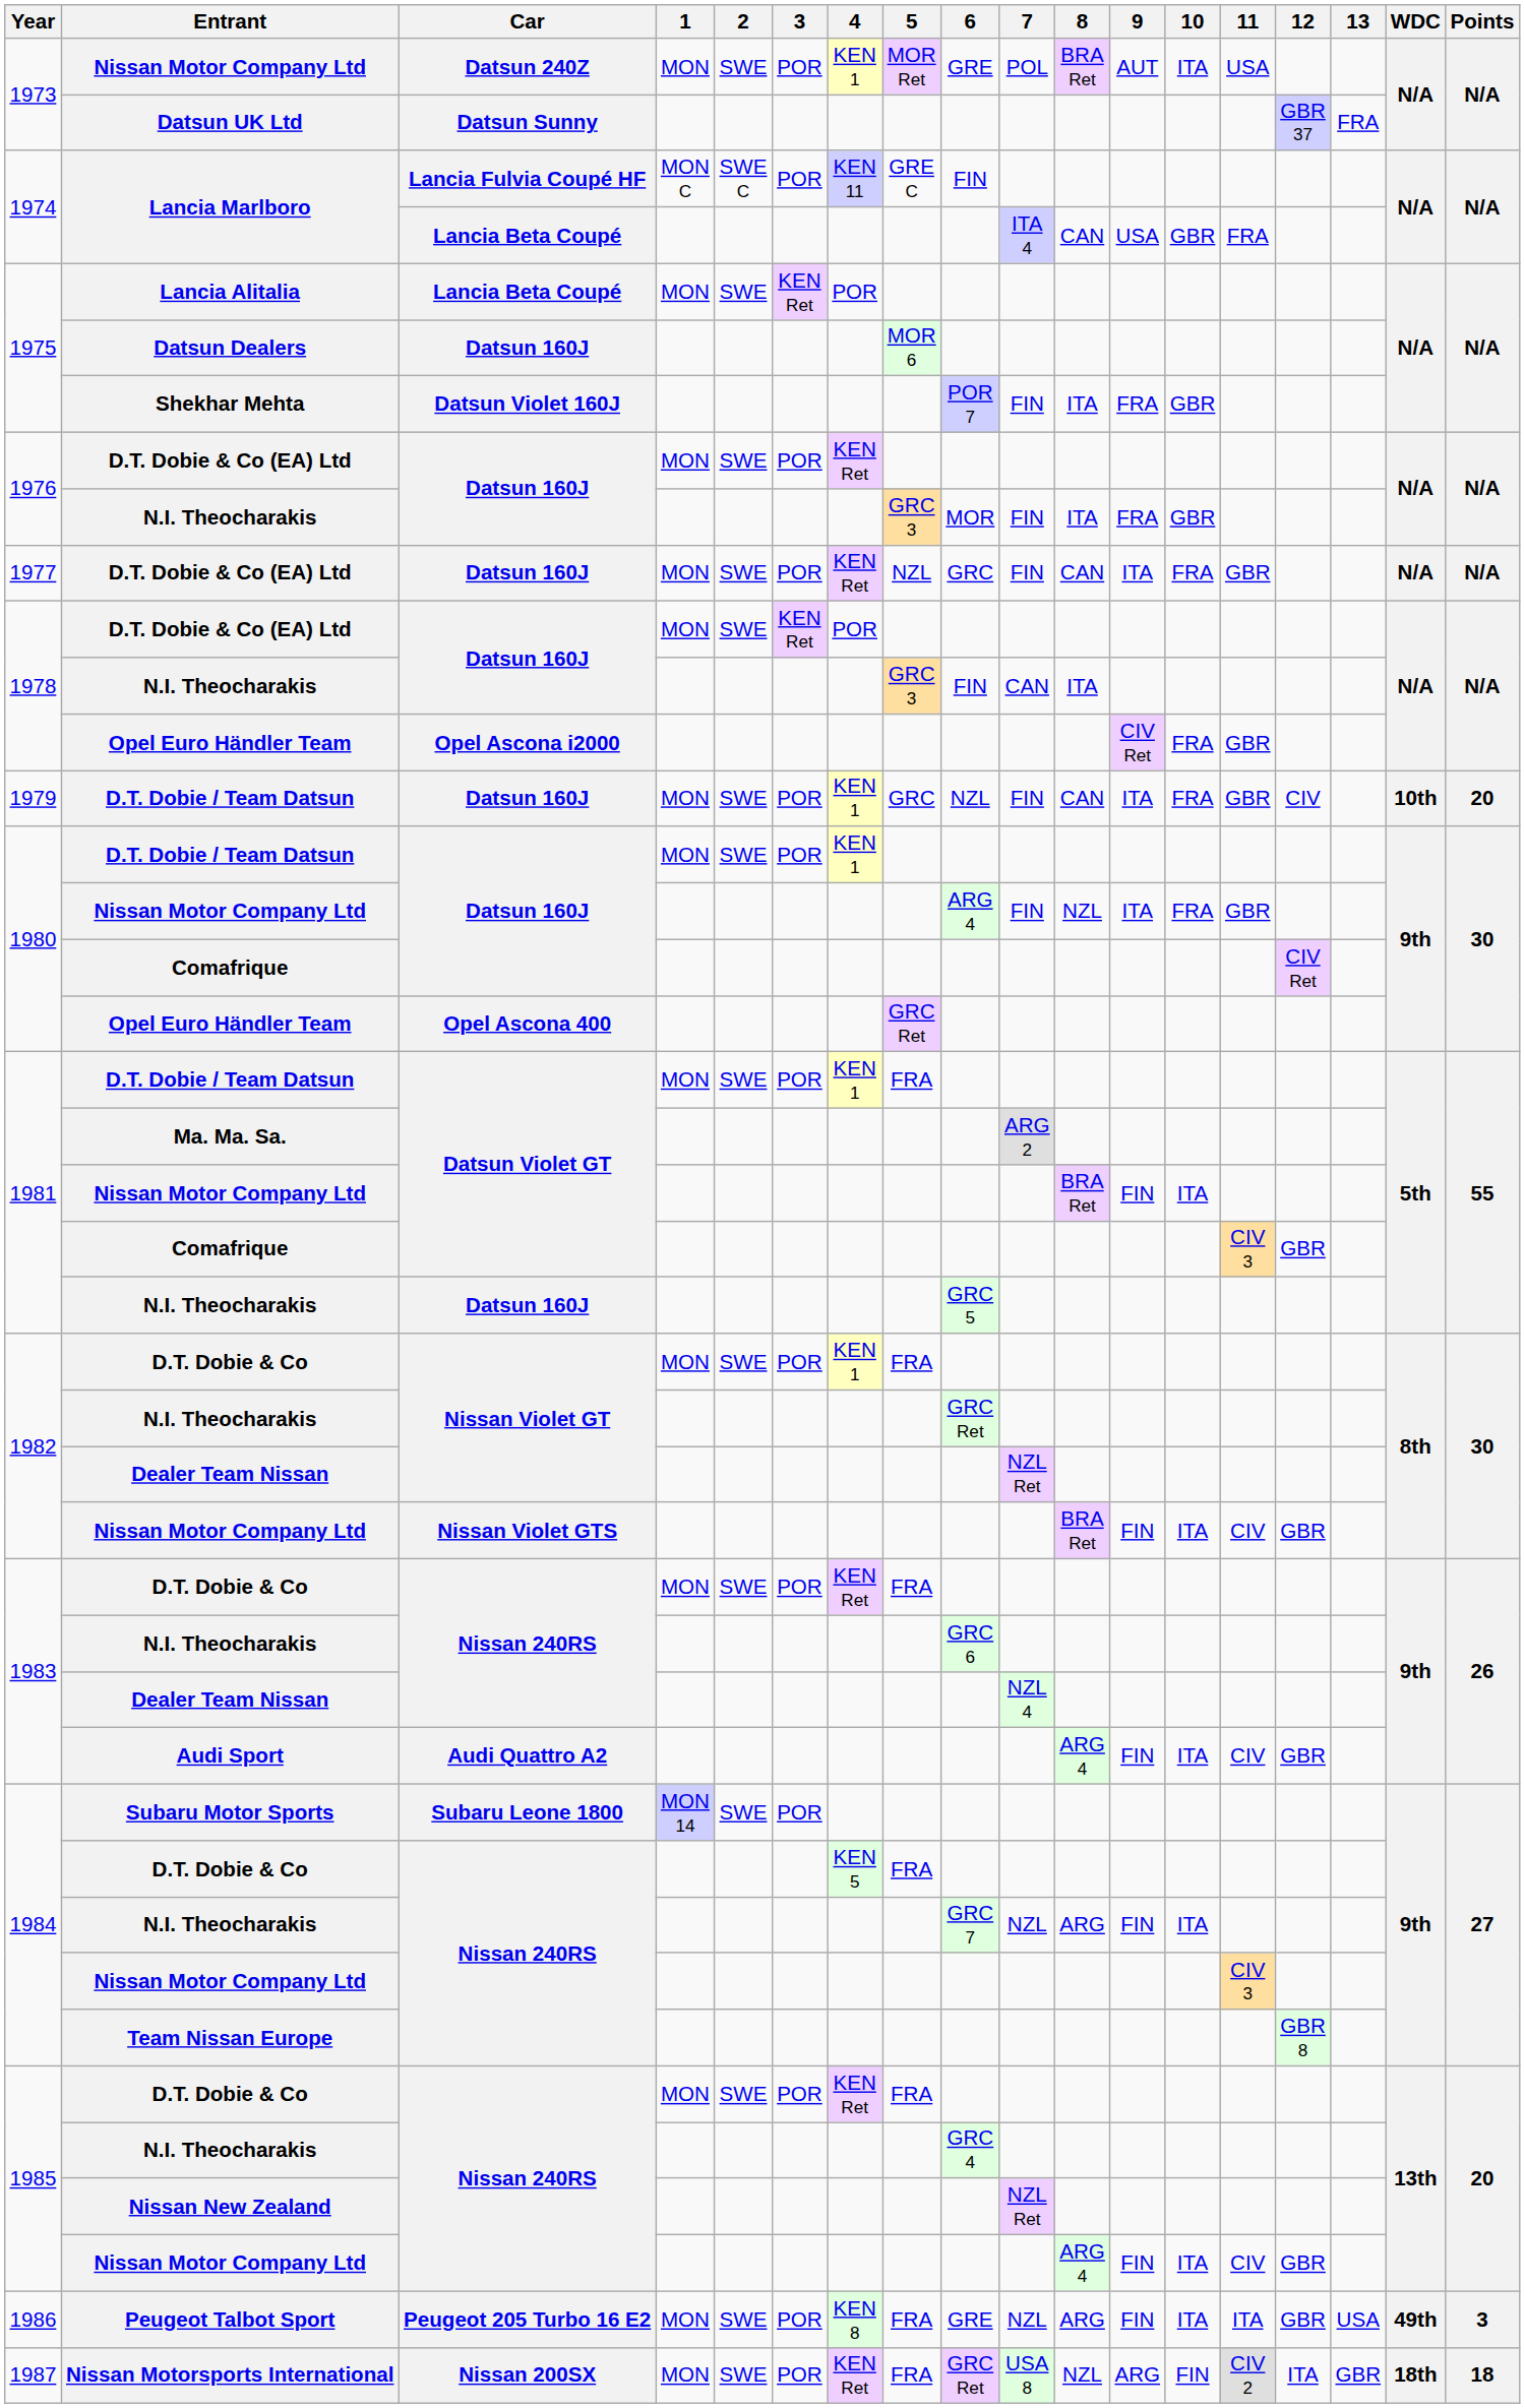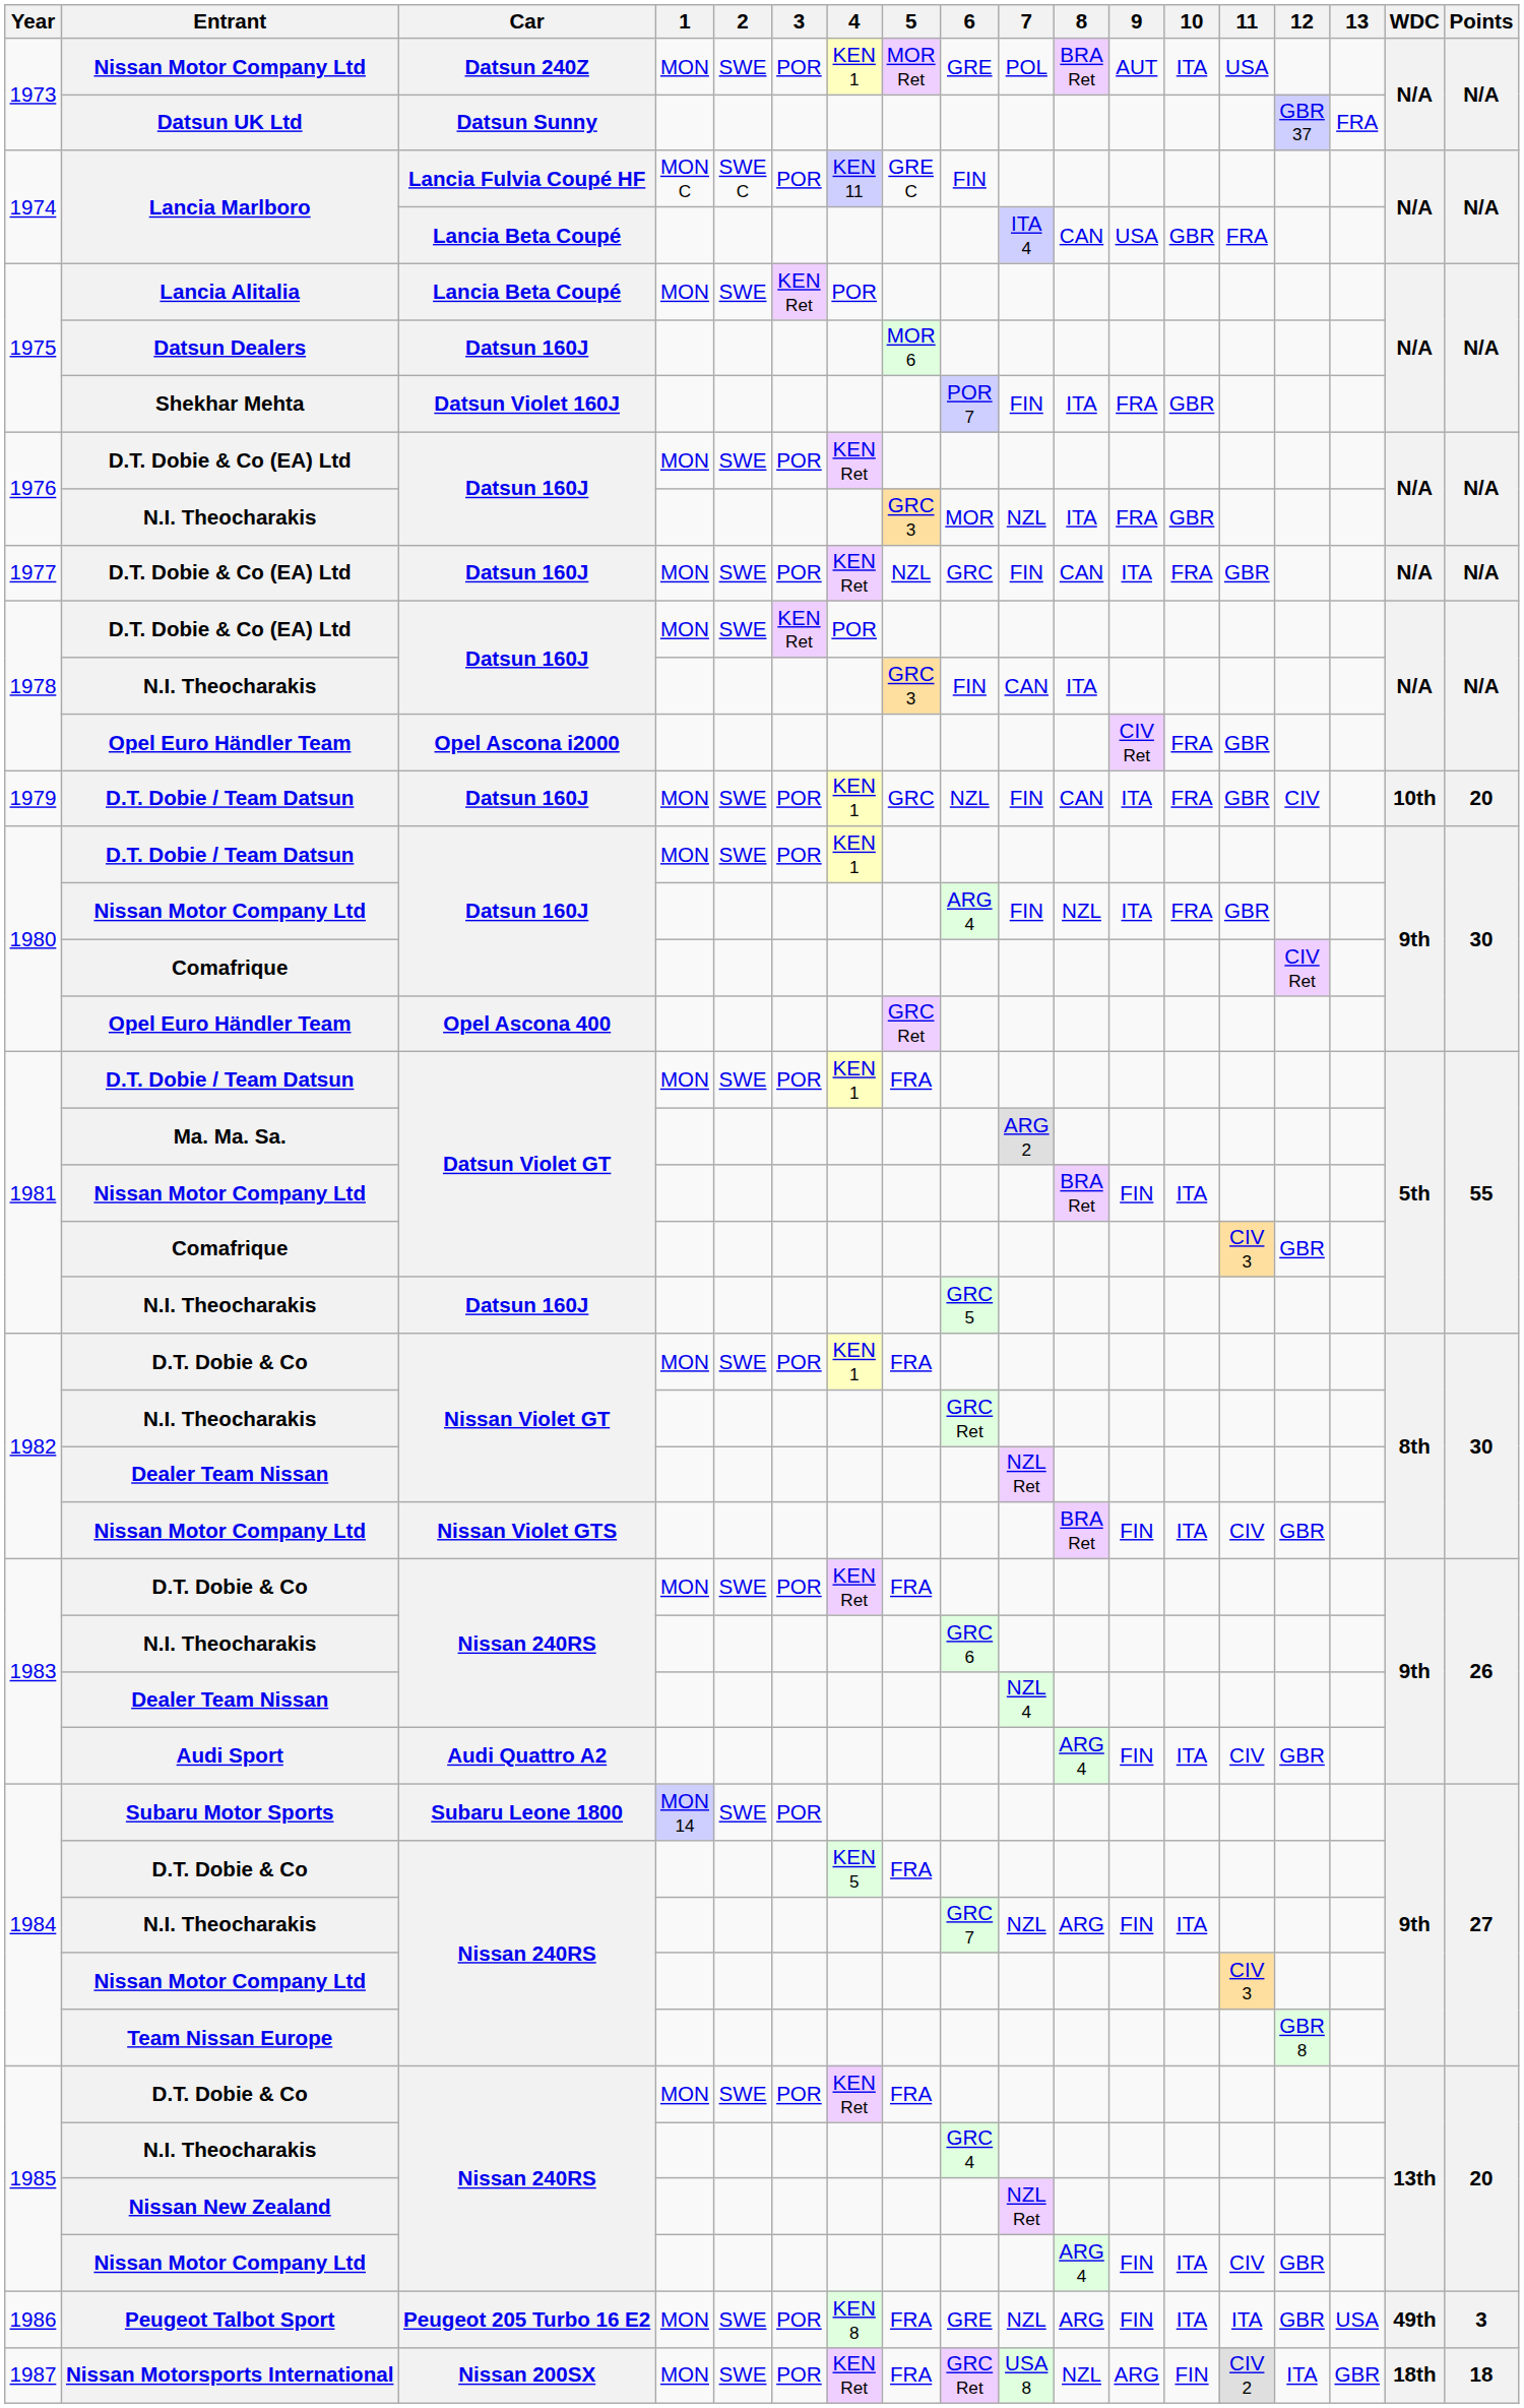1976 / N.I. Theocharakis | 7: FIN -> NZL
